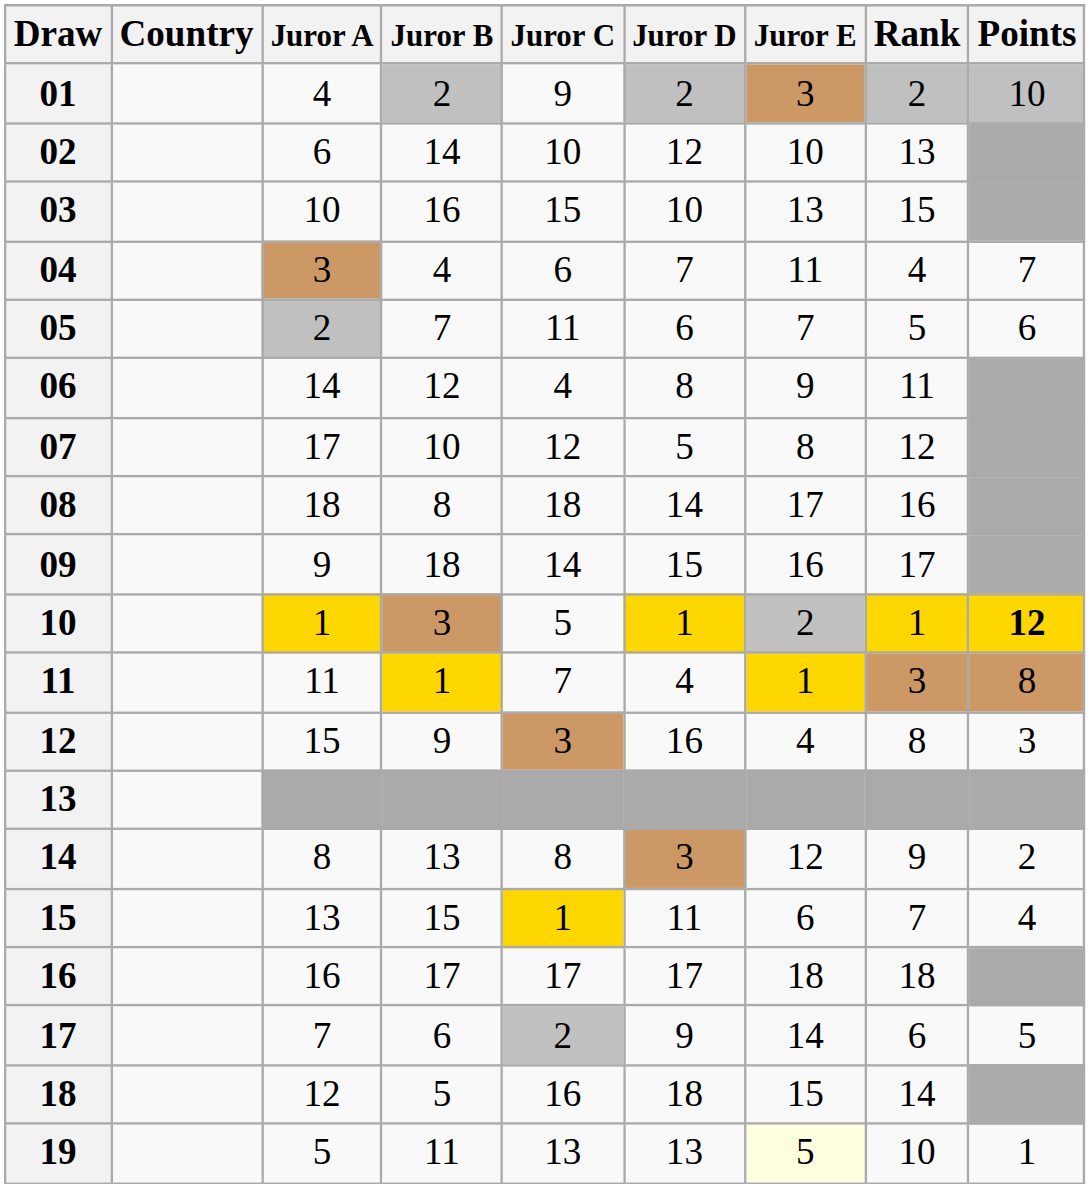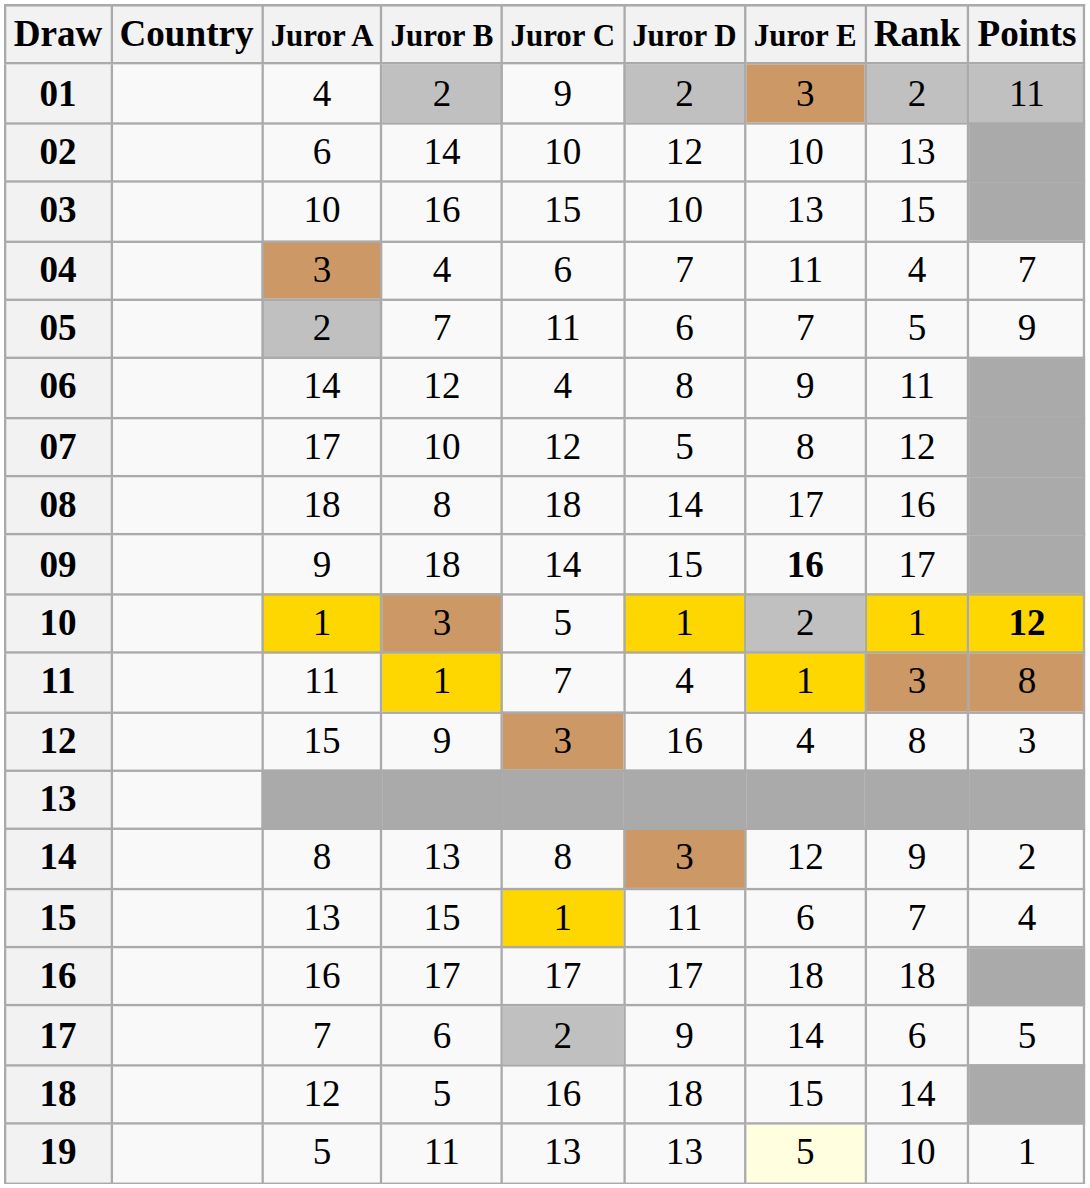01 | Points: 10 -> 11
05 | Points: 6 -> 9
09 | Juror E: normal -> bold
